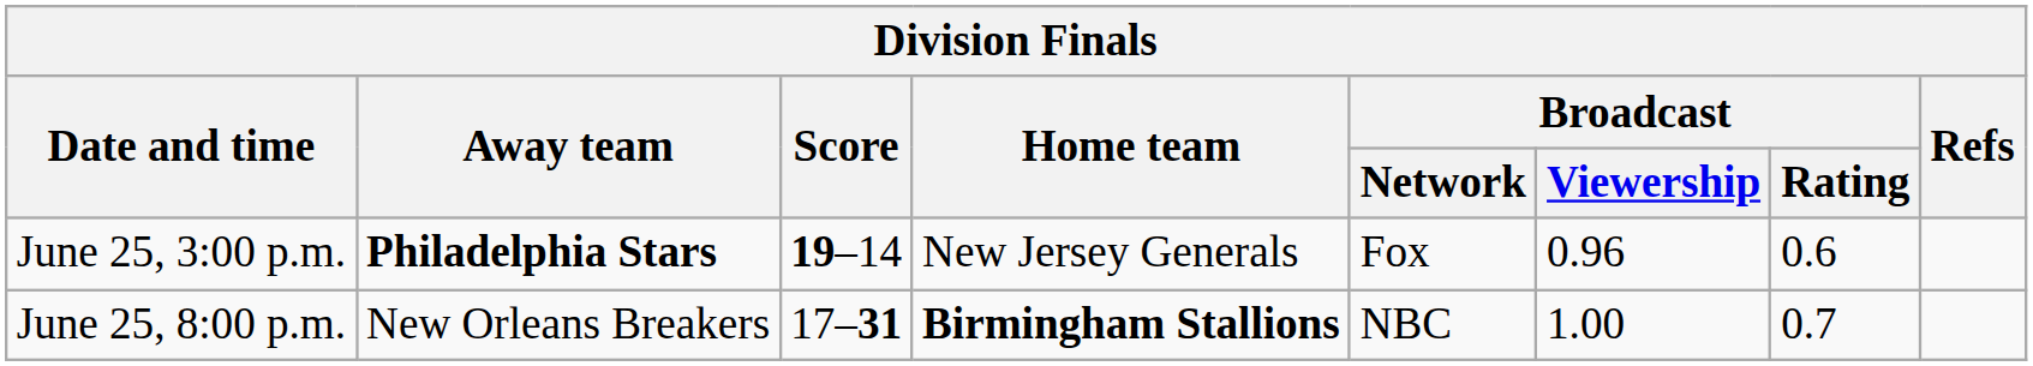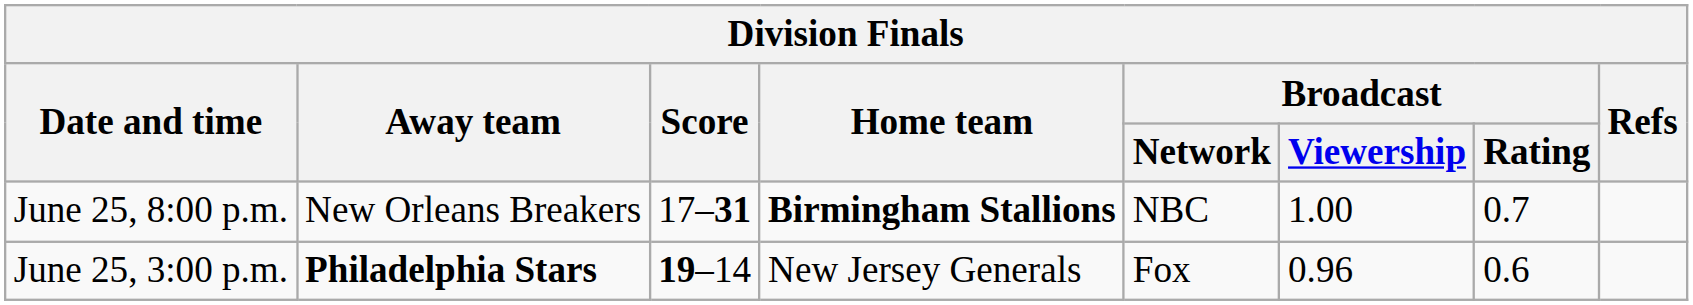rows swapped: June 25, 3:00 p.m. <-> June 25, 8:00 p.m.
